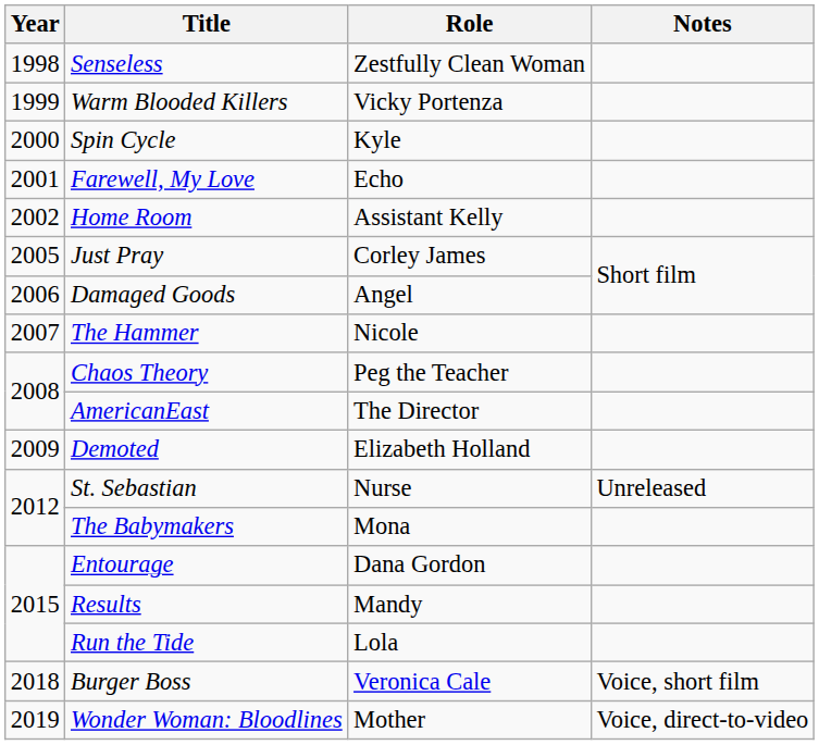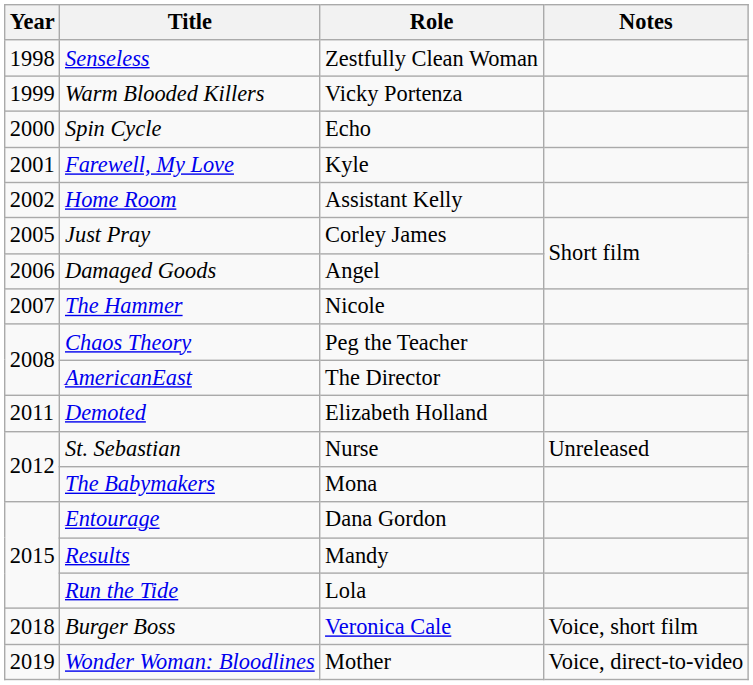Spin Cycle | Role: Kyle -> Echo
Farewell, My Love | Role: Echo -> Kyle
Demoted | Year: 2009 -> 2011
